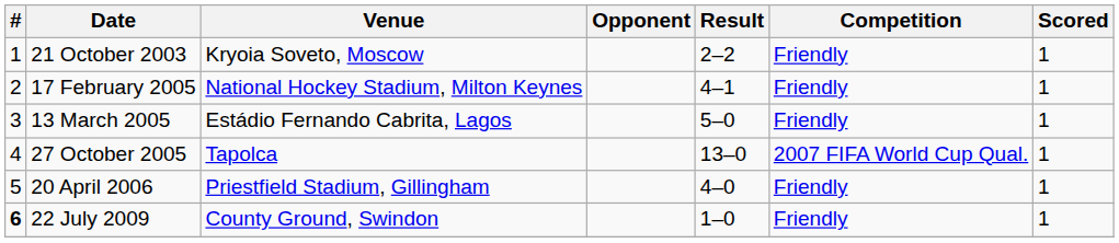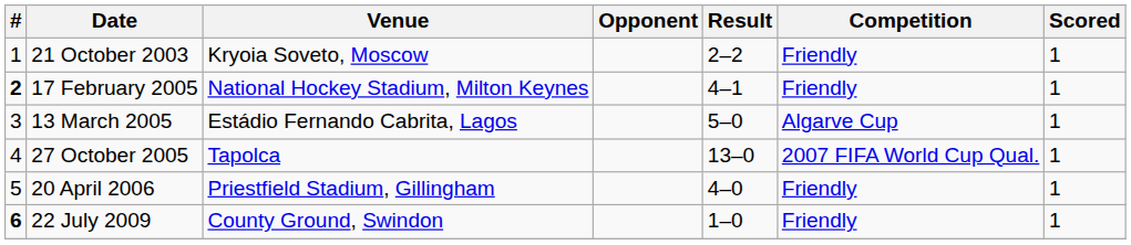17 February 2005 | #: normal -> bold
13 March 2005 | Competition: Friendly -> Algarve Cup
